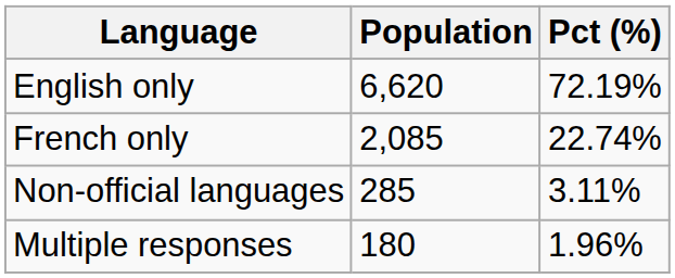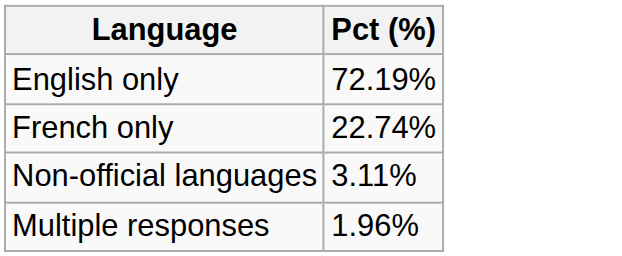- column: Population | 6,620 | 2,085 | 285 | 180
